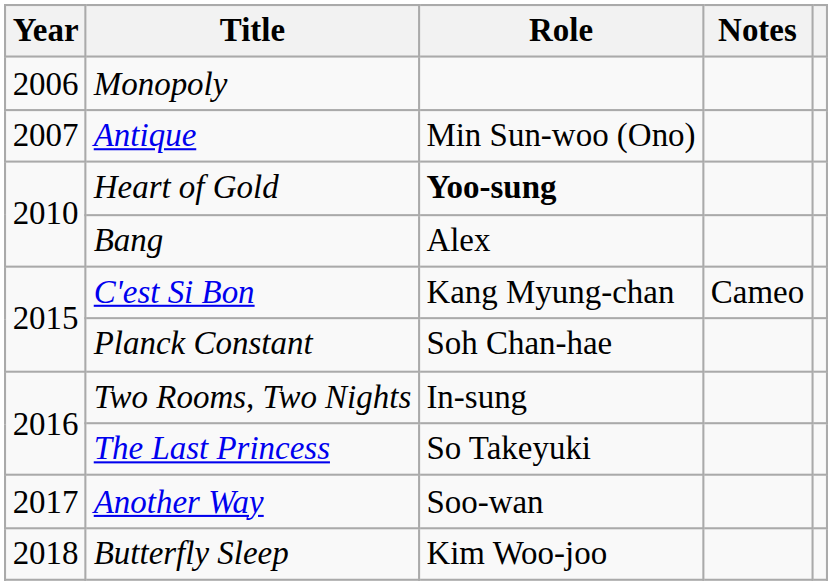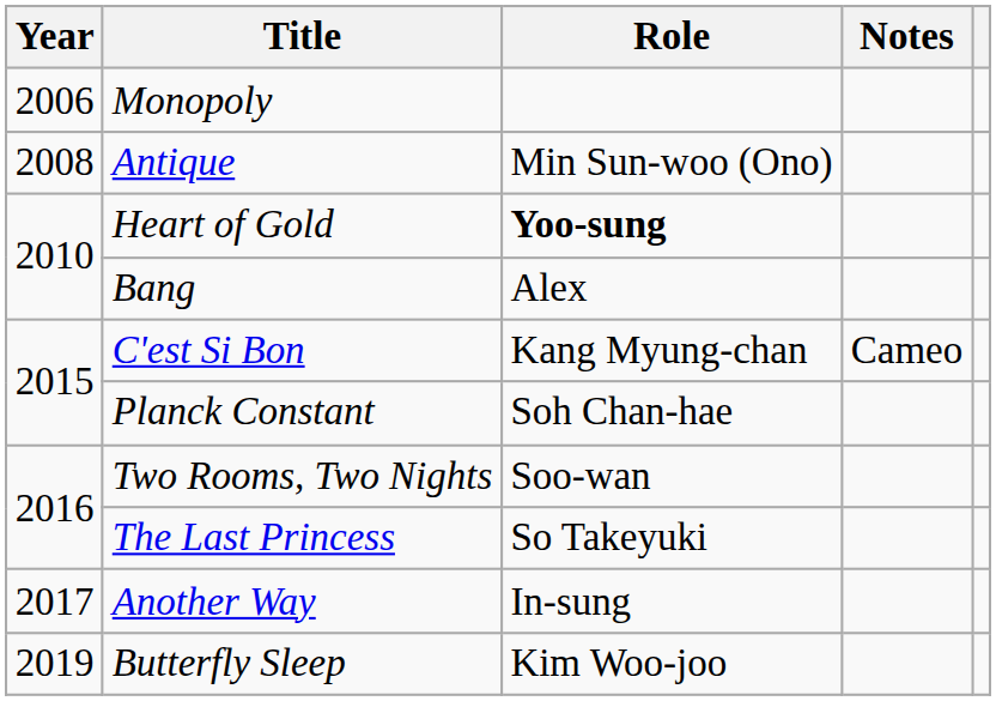Antique | Year: 2007 -> 2008
Two Rooms, Two Nights | Role: In-sung -> Soo-wan
Another Way | Role: Soo-wan -> In-sung
Butterfly Sleep | Year: 2018 -> 2019
